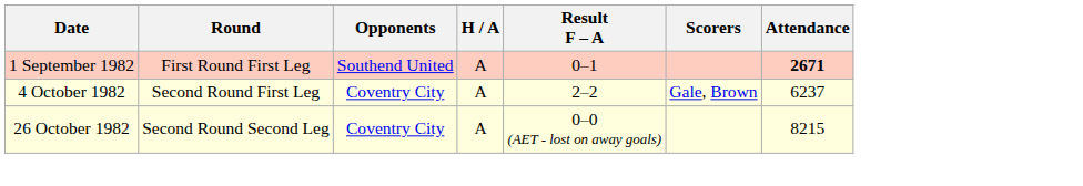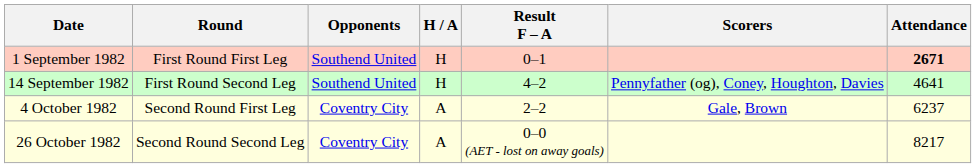1 September 1982 | H / A: A -> H
+ row: 14 September 1982 | First Round Second Leg | Southend United | H | 4–2 | Pennyfather (og), Coney, Houghton, Davies | 4641
26 October 1982 | Attendance: 8215 -> 8217
